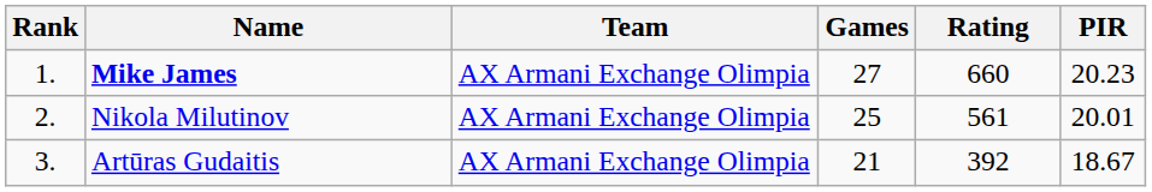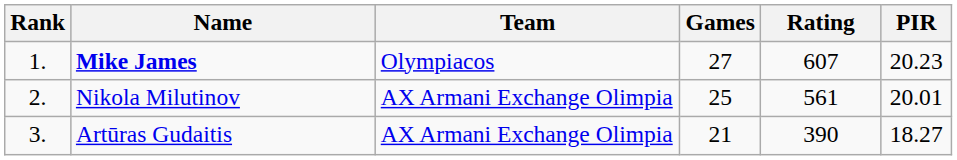Mike James | Team: AX Armani Exchange Olimpia -> Olympiacos
Mike James | Rating: 660 -> 607
Artūras Gudaitis | Rating: 392 -> 390
Artūras Gudaitis | PIR: 18.67 -> 18.27
